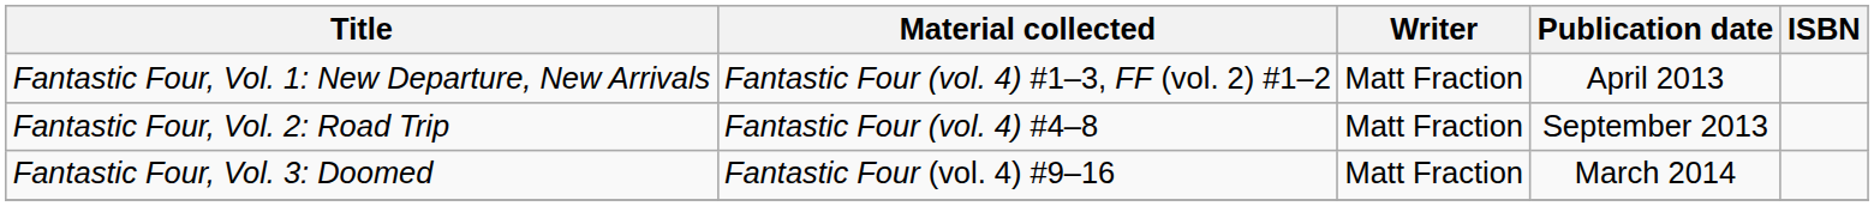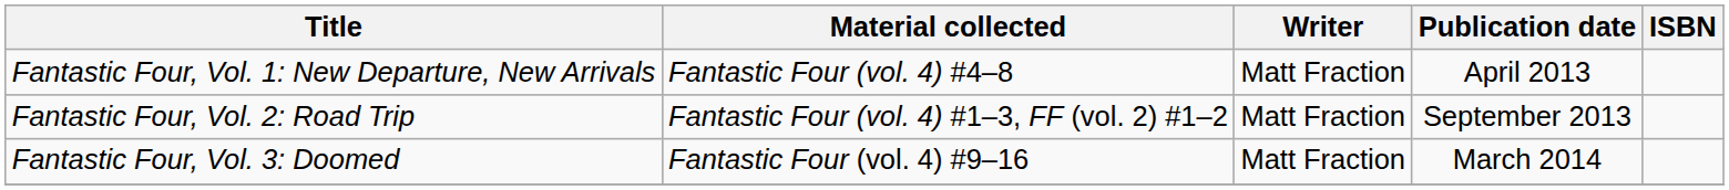Fantastic Four, Vol. 1: New Departure, New Arrivals | Material collected: Fantastic Four (vol. 4) #1–3, FF (vol. 2) #1–2 -> Fantastic Four (vol. 4) #4–8
Fantastic Four, Vol. 2: Road Trip | Material collected: Fantastic Four (vol. 4) #4–8 -> Fantastic Four (vol. 4) #1–3, FF (vol. 2) #1–2
